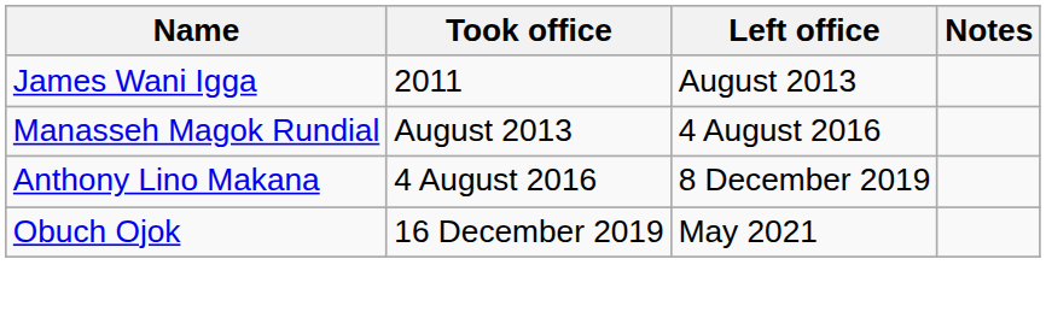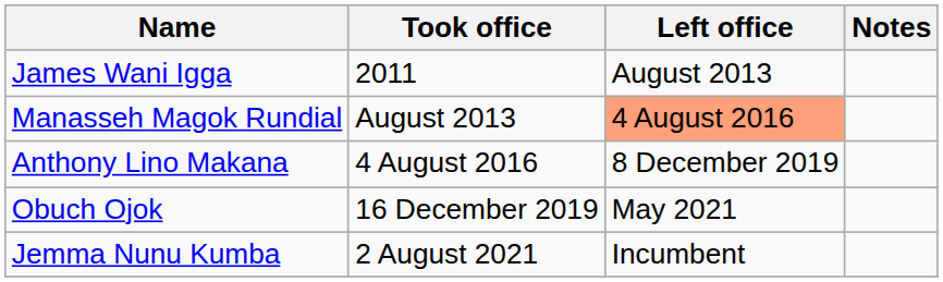Manasseh Magok Rundial | Left office: no background -> lightsalmon background
+ row: Jemma Nunu Kumba | 2 August 2021 | Incumbent
